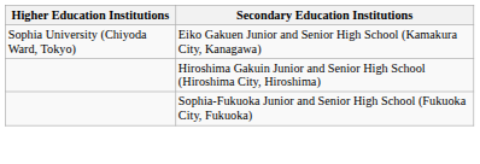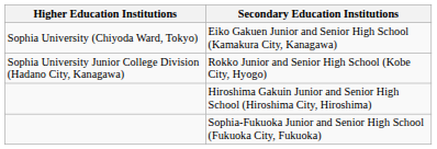+ row: Sophia University Junior College Division (Hadano City, Kanagawa) | Rokko Junior and Senior High School (Kobe City, Hyogo)
